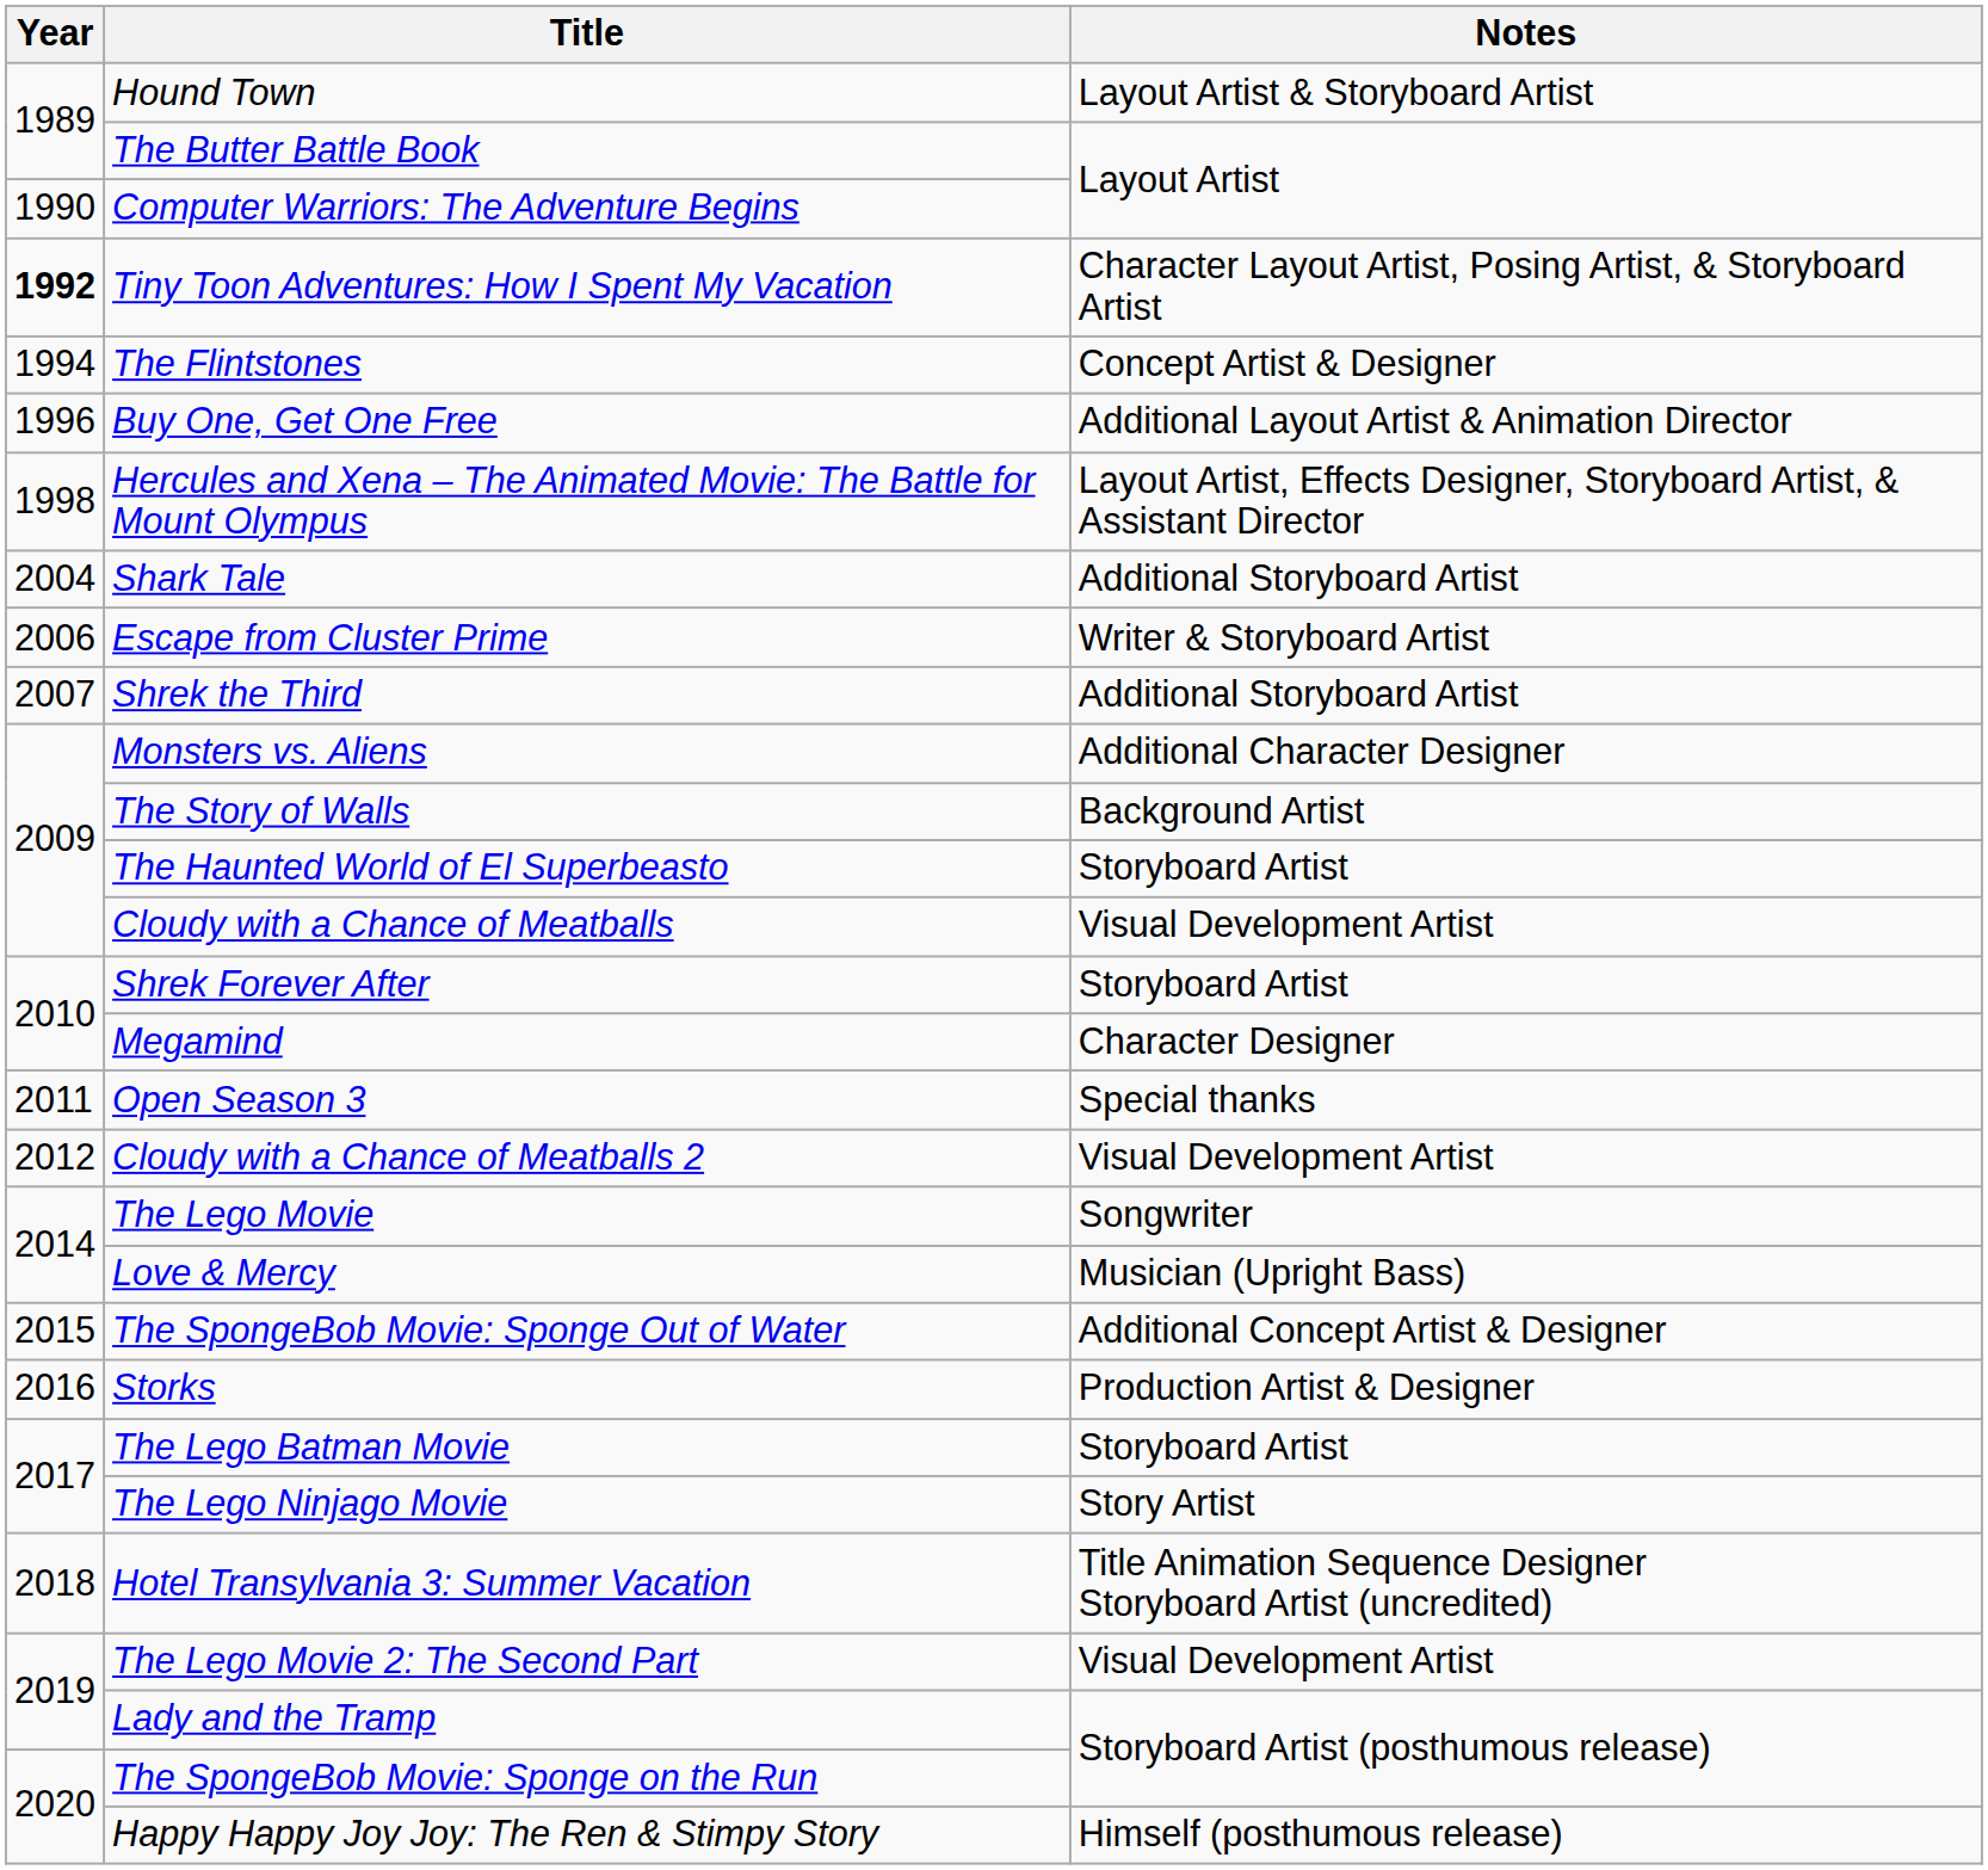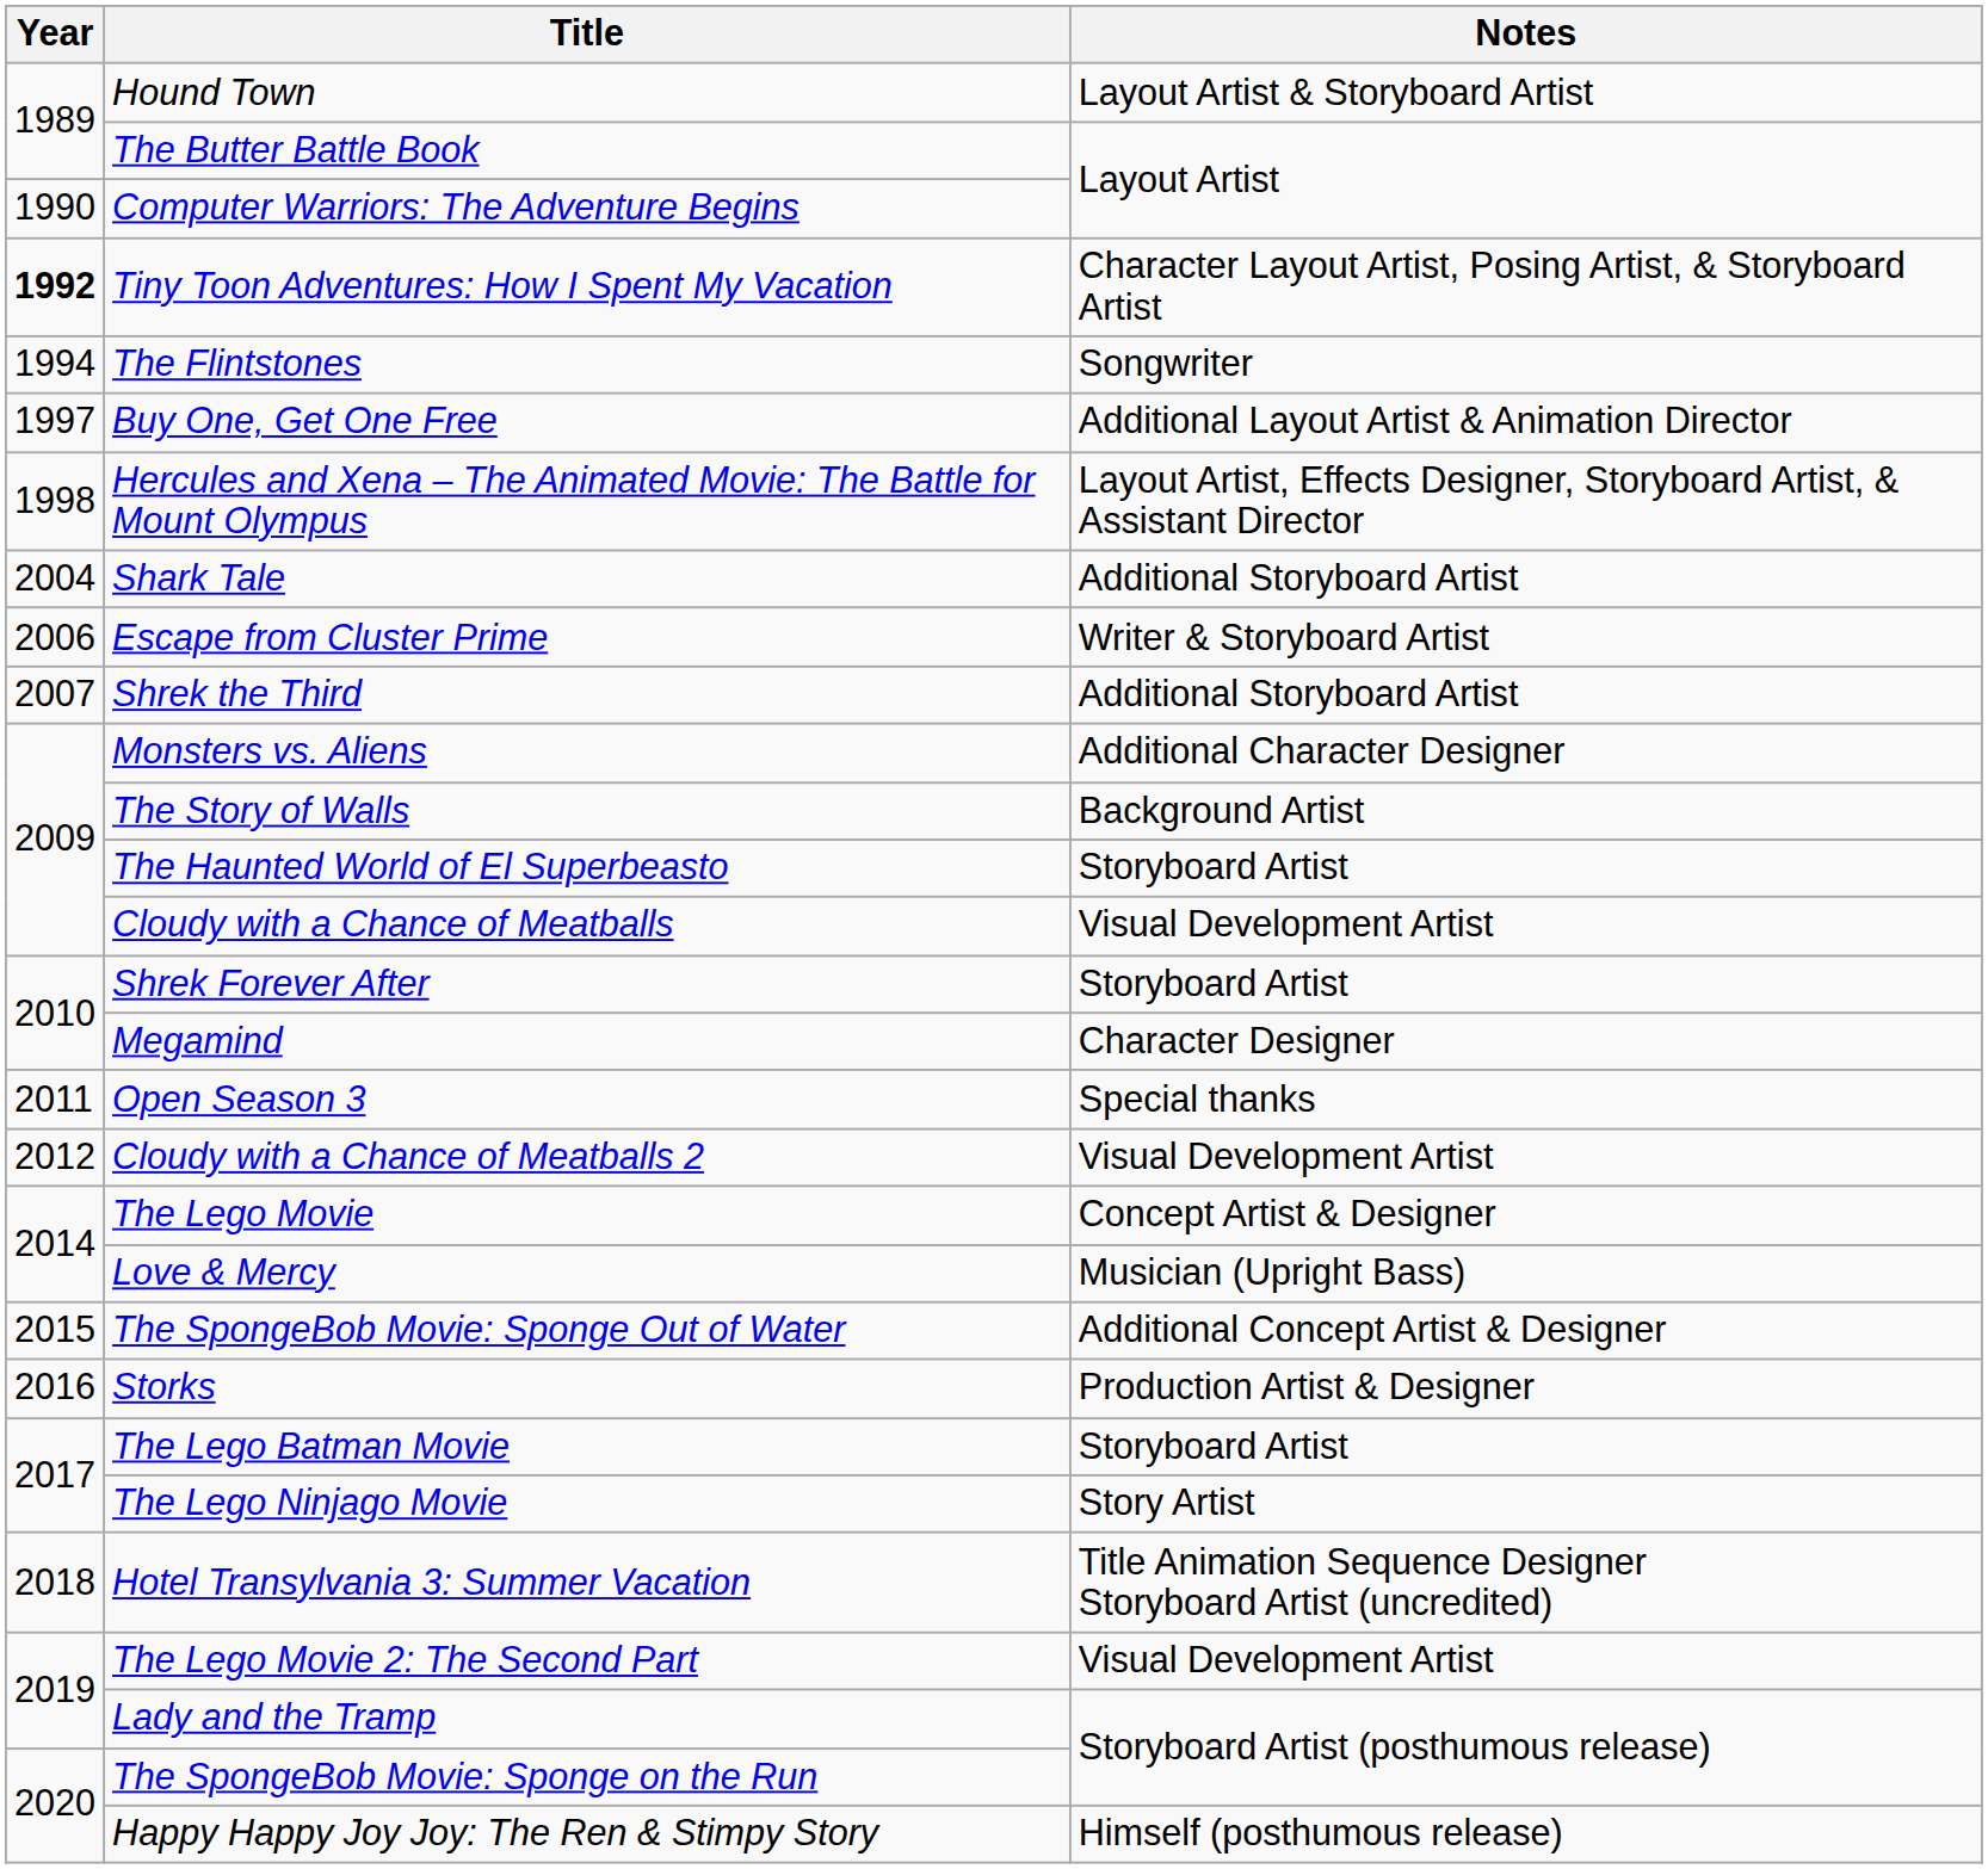The Flintstones | Notes: Concept Artist & Designer -> Songwriter
Buy One, Get One Free | Year: 1996 -> 1997
The Lego Movie | Notes: Songwriter -> Concept Artist & Designer
